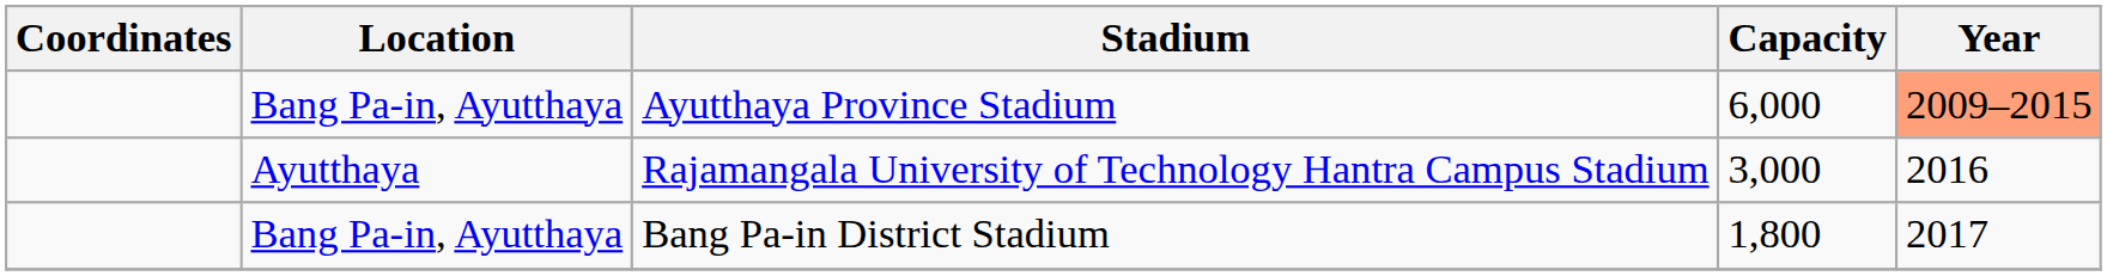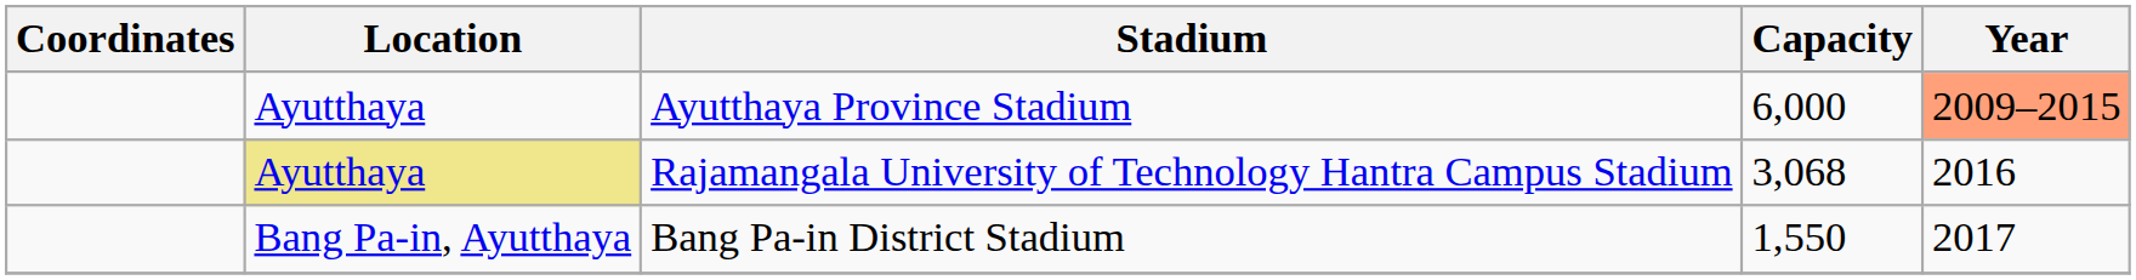Ayutthaya Province Stadium | Location: Bang Pa-in, Ayutthaya -> Ayutthaya
Rajamangala University of Technology Hantra Campus Stadium | Location: no background -> khaki background
Rajamangala University of Technology Hantra Campus Stadium | Capacity: 3,000 -> 3,068
Bang Pa-in District Stadium | Capacity: 1,800 -> 1,550
